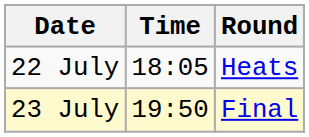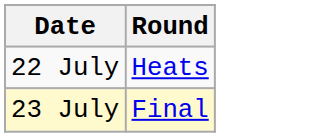- column: Time | 18:05 | 19:50
